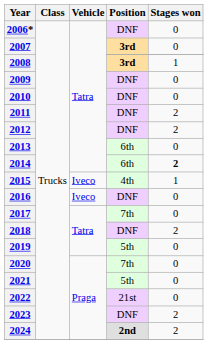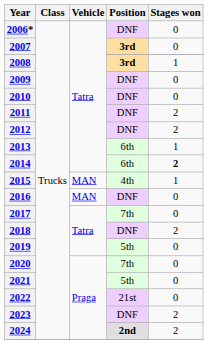2013 | Stages won: 0 -> 1
2015 | Vehicle: Iveco -> MAN
2016 | Vehicle: Iveco -> MAN
